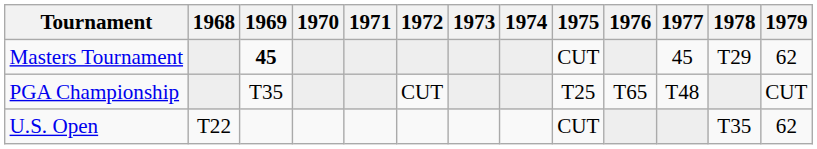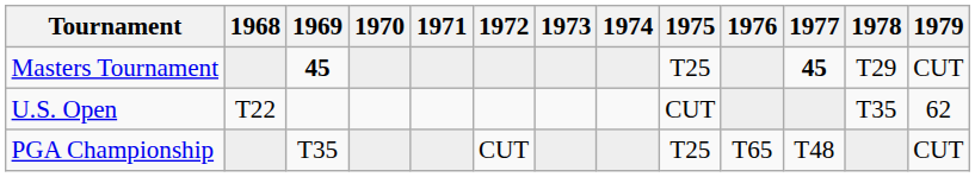Masters Tournament | 1975: CUT -> T25
Masters Tournament | 1977: normal -> bold
Masters Tournament | 1979: 62 -> CUT
rows swapped: U.S. Open <-> PGA Championship
